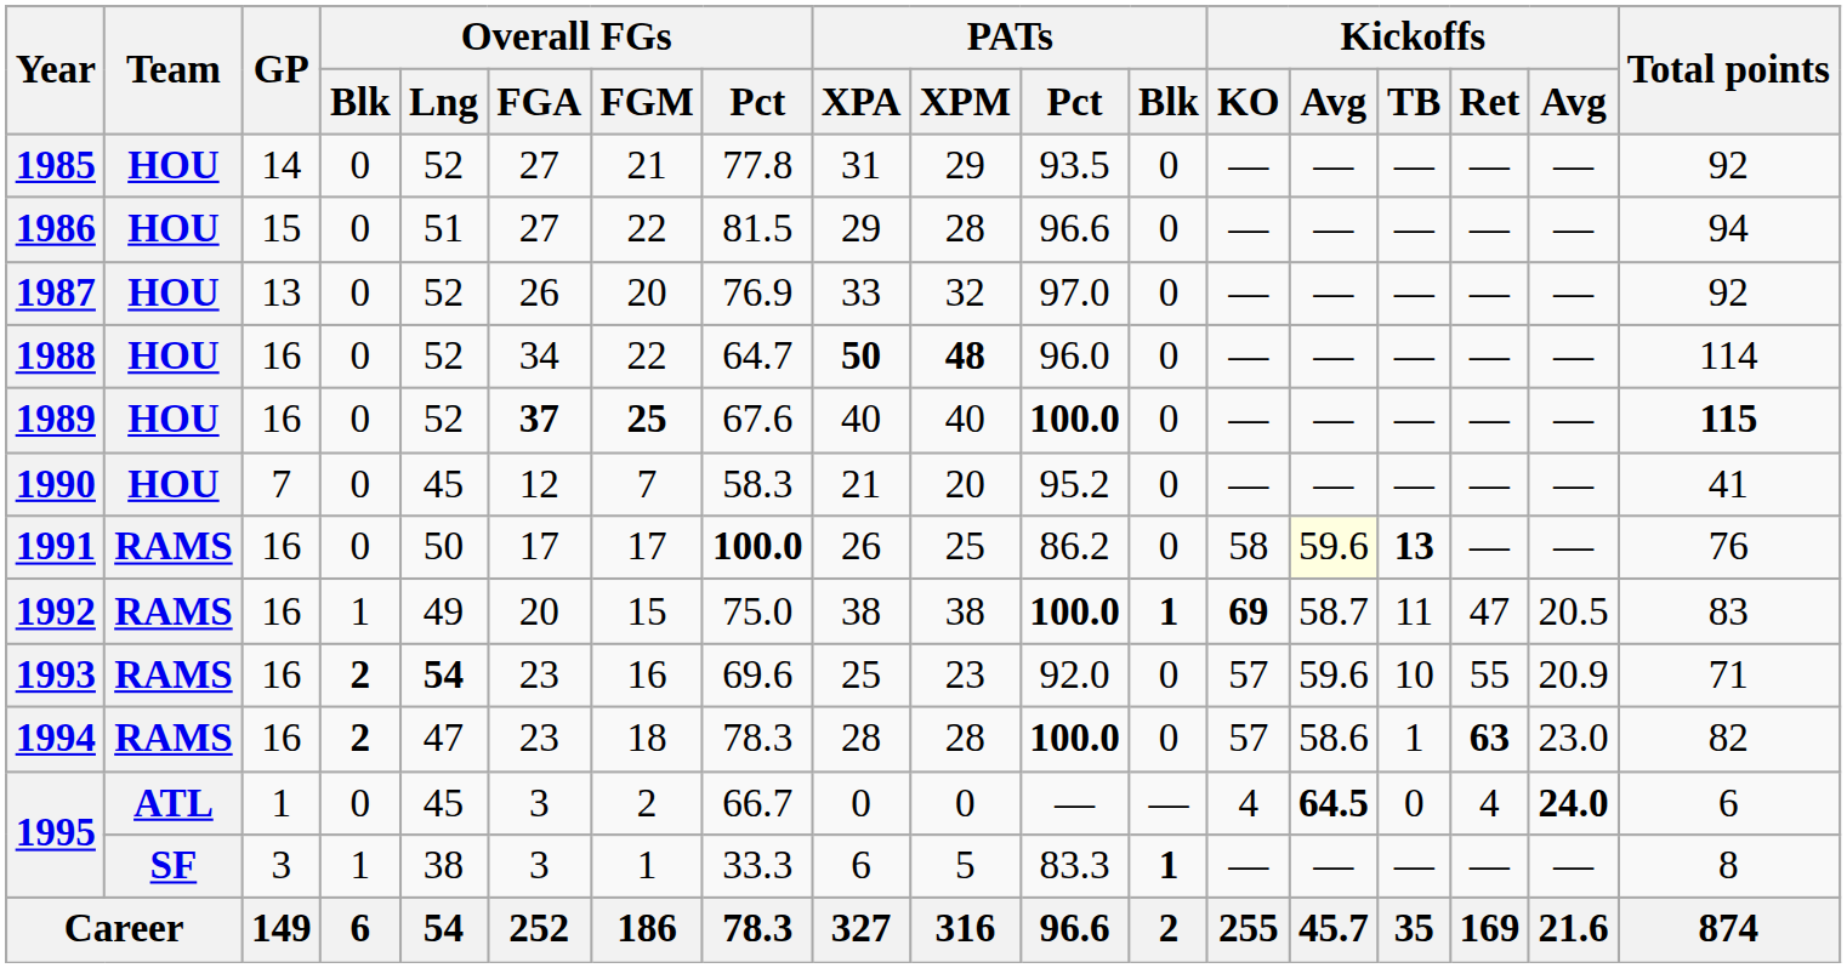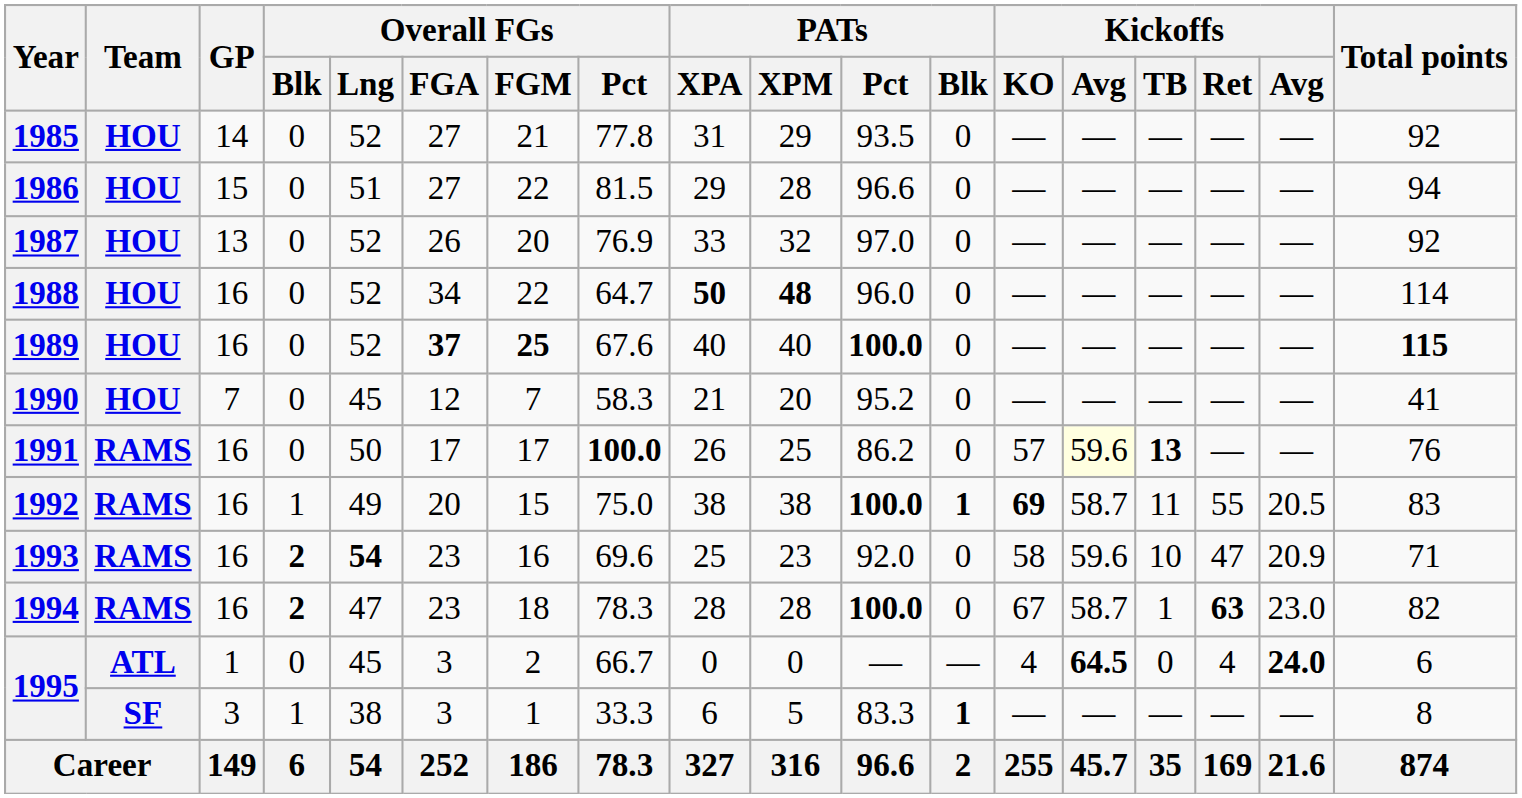1991 | Kickoffs / KO: 58 -> 57
1992 | Kickoffs / Ret: 47 -> 55
1993 | Kickoffs / KO: 57 -> 58
1993 | Kickoffs / Ret: 55 -> 47
1994 | Kickoffs / KO: 57 -> 67
1994 | column 14: 58.6 -> 58.7
